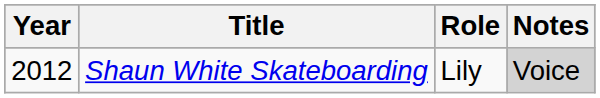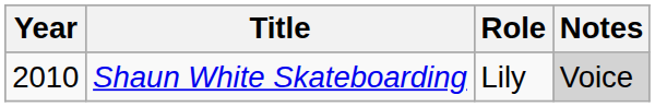Shaun White Skateboarding | Year: 2012 -> 2010
